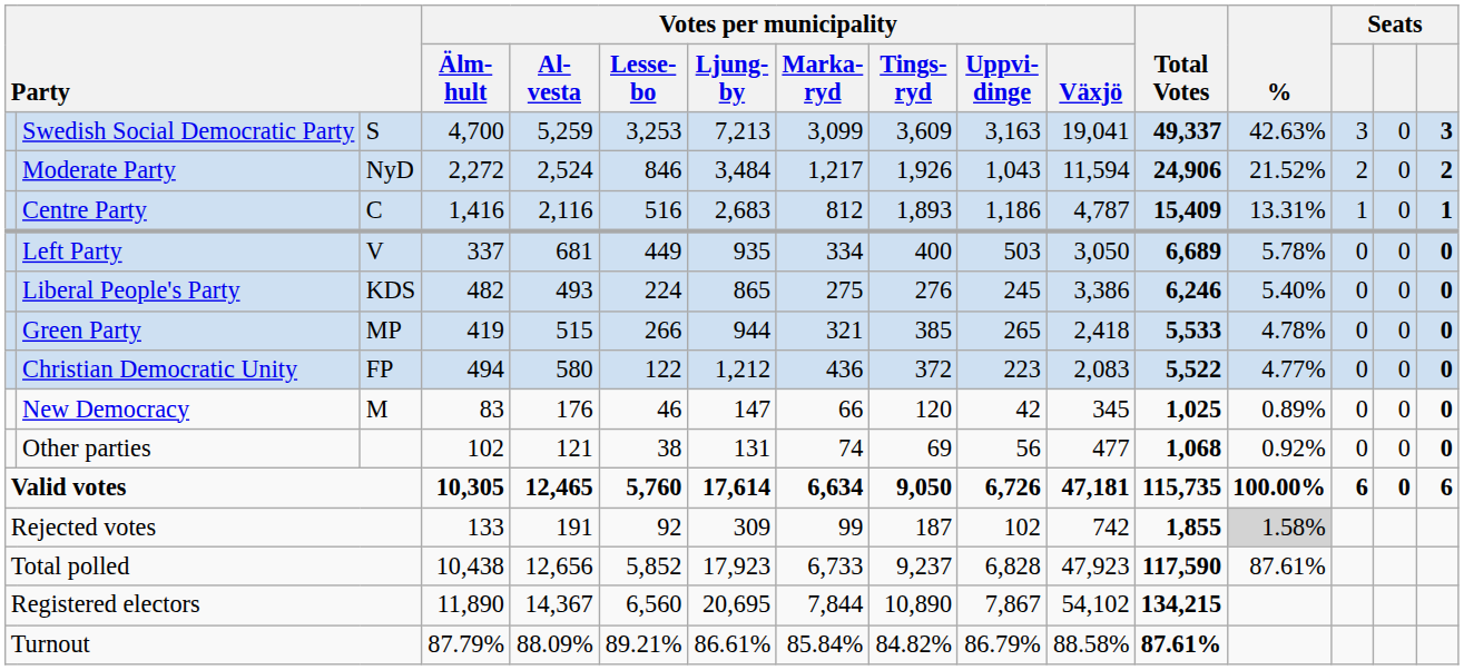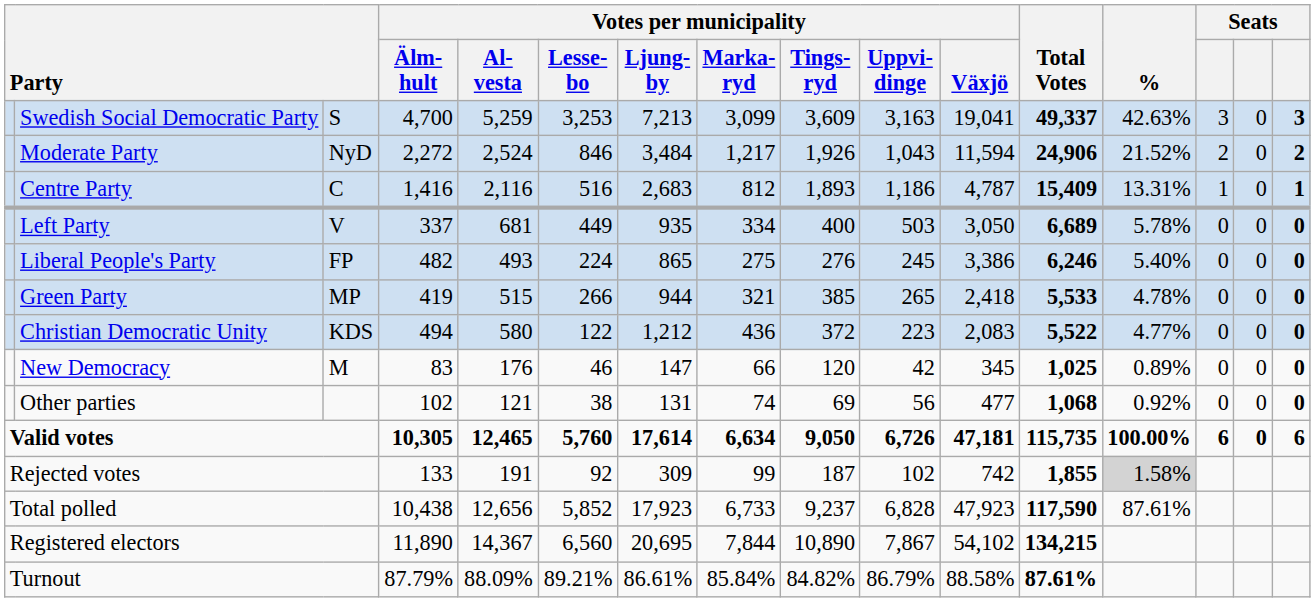Liberal People's Party | column 3: KDS -> FP
Christian Democratic Unity | column 3: FP -> KDS
